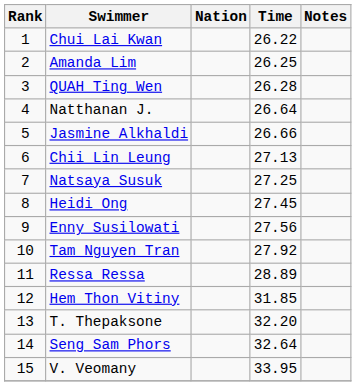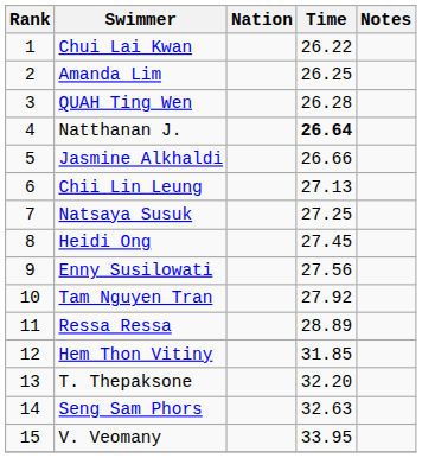Natthanan J. | Time: normal -> bold
Seng Sam Phors | Time: 32.64 -> 32.63
